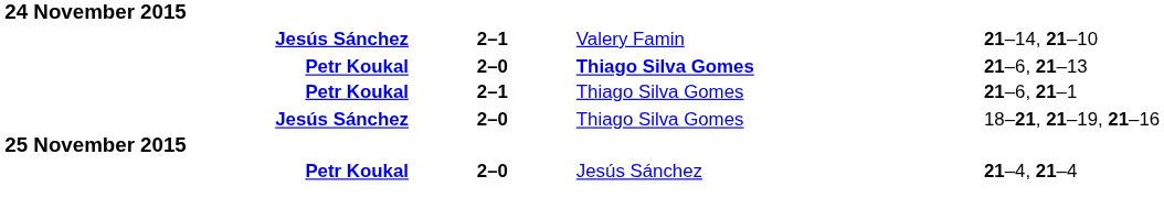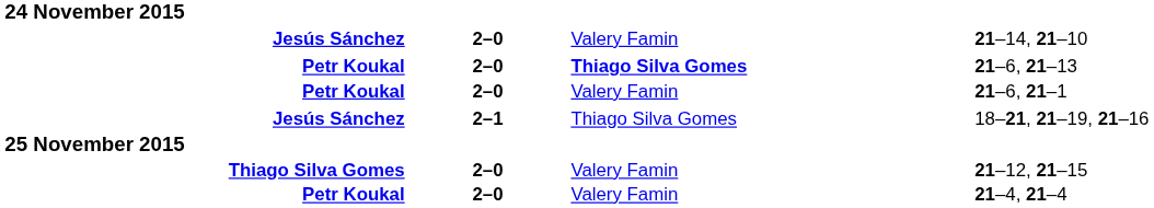21–14, 21–10 | column 2: 2–1 -> 2–0
21–6, 21–1 | column 2: 2–1 -> 2–0
21–6, 21–1 | column 3: Thiago Silva Gomes -> Valery Famin
18–21, 21–19, 21–16 | column 2: 2–0 -> 2–1
+ row: Thiago Silva Gomes | 2–0 | Valery Famin | 21–12, 21–15
21–4, 21–4 | column 3: Jesús Sánchez -> Valery Famin
